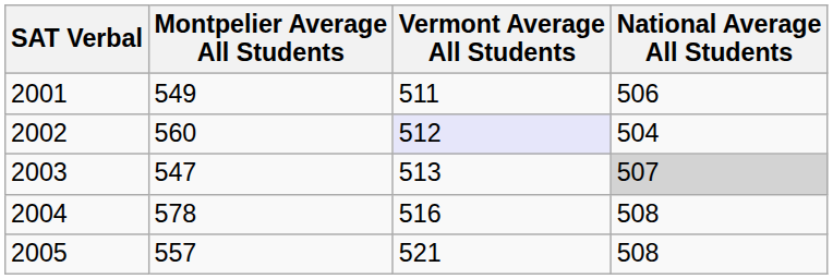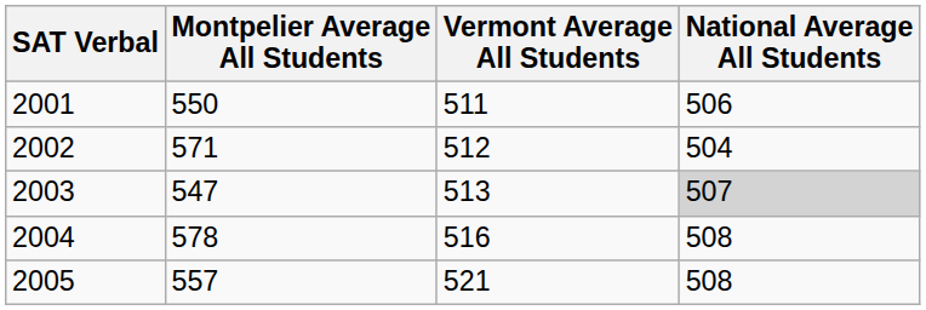2001 | Montpelier Average All Students: 549 -> 550
2002 | Montpelier Average All Students: 560 -> 571
2002 | Vermont Average All Students: lavender background -> no background
